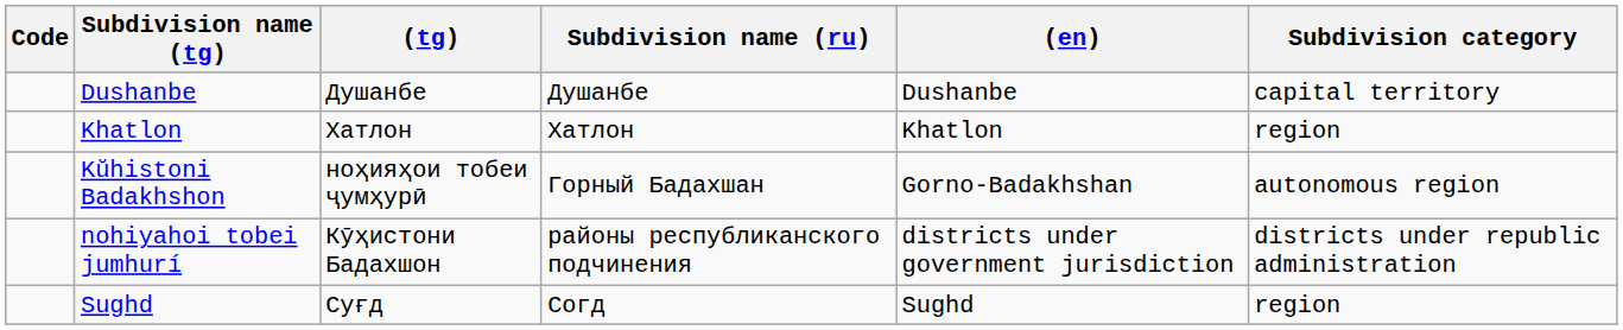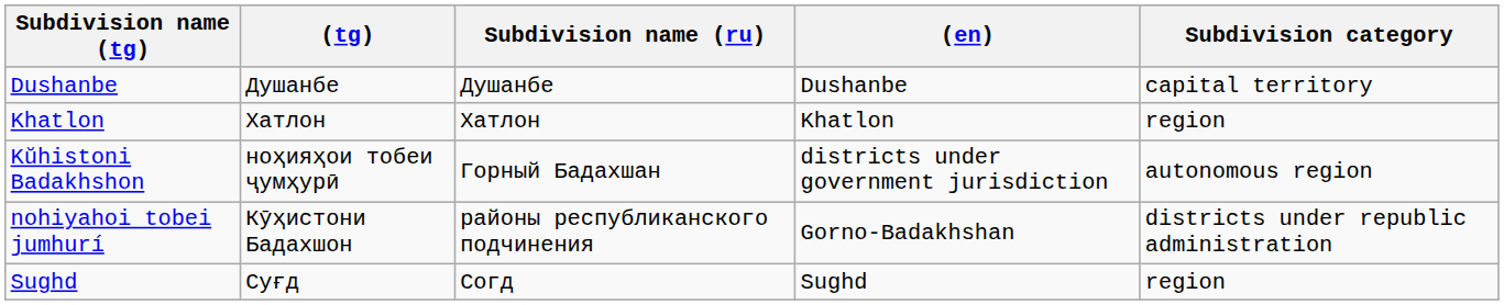- column: Code
Kŭhistoni Badakhshon | (en): Gorno-Badakhshan -> districts under government jurisdiction
nohiyahoi tobei jumhurí | (en): districts under government jurisdiction -> Gorno-Badakhshan
